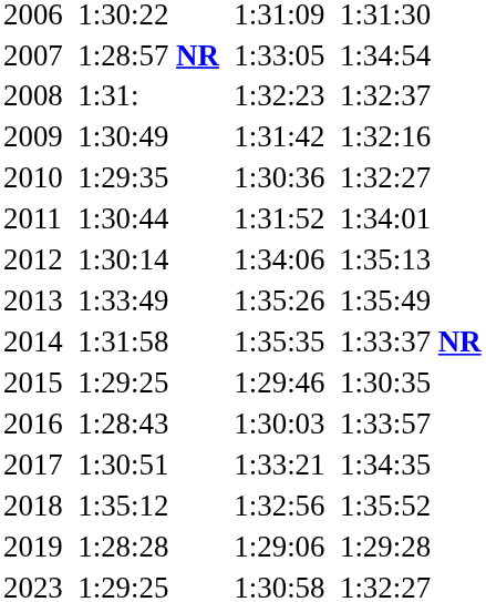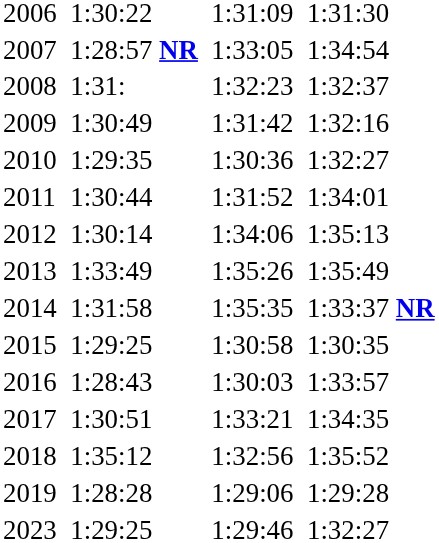2015 | column 5: 1:29:46 -> 1:30:58
2023 | column 5: 1:30:58 -> 1:29:46
